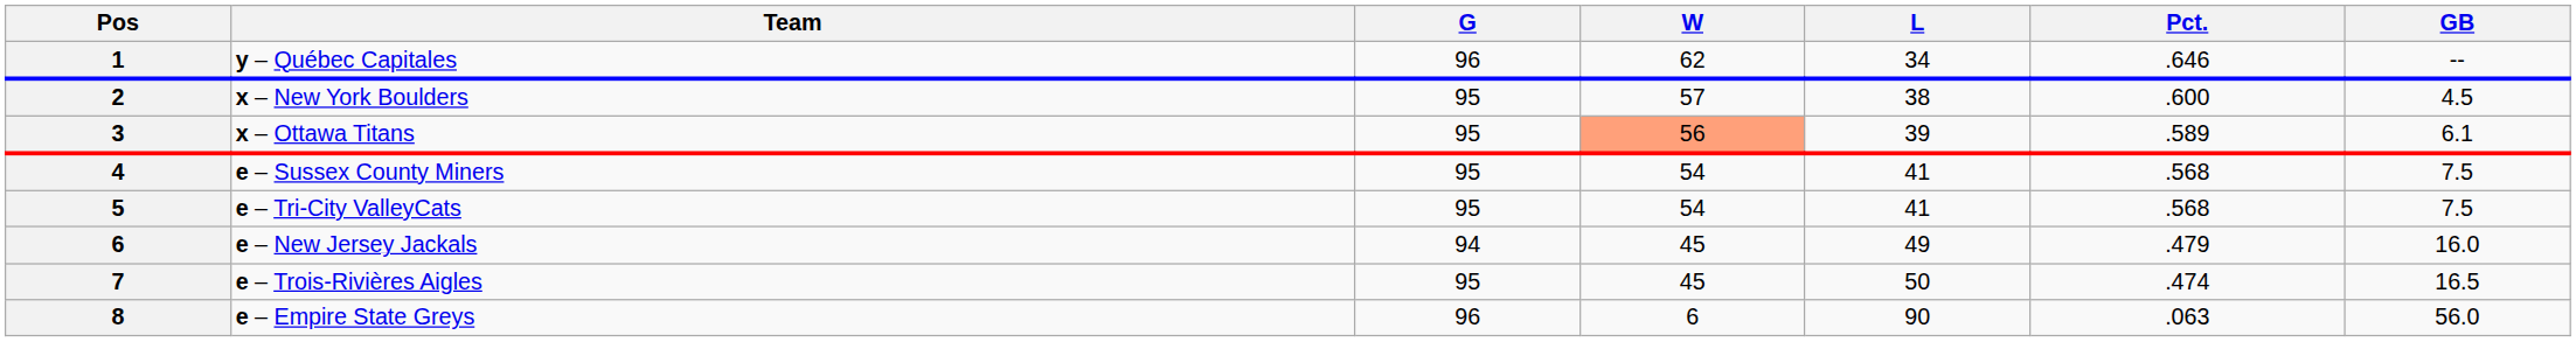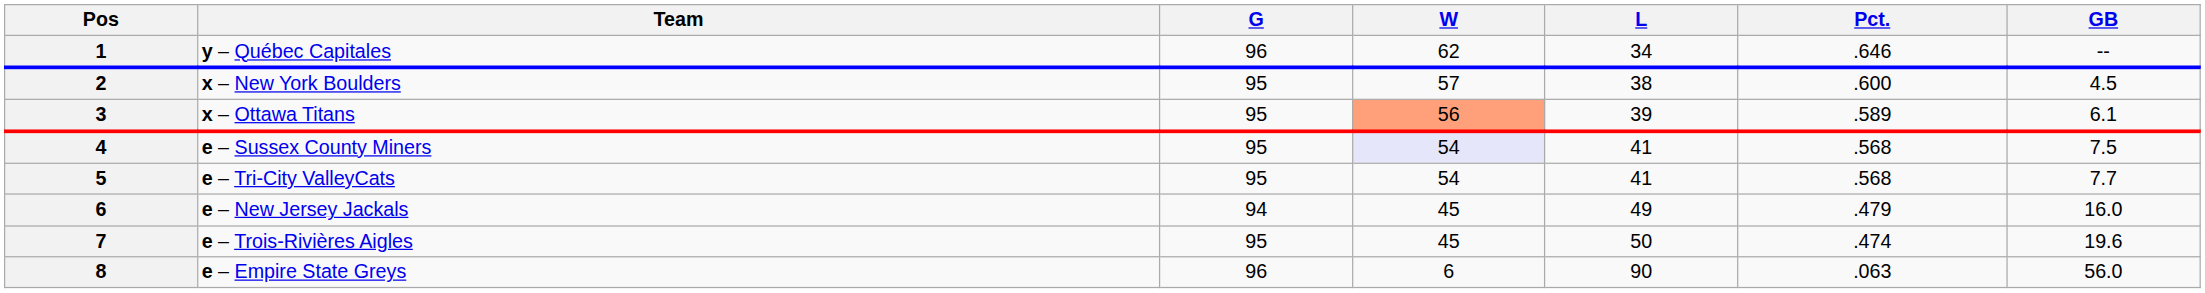e – Sussex County Miners | W: no background -> lavender background
e – Tri-City ValleyCats | GB: 7.5 -> 7.7
e – Trois-Rivières Aigles | GB: 16.5 -> 19.6
